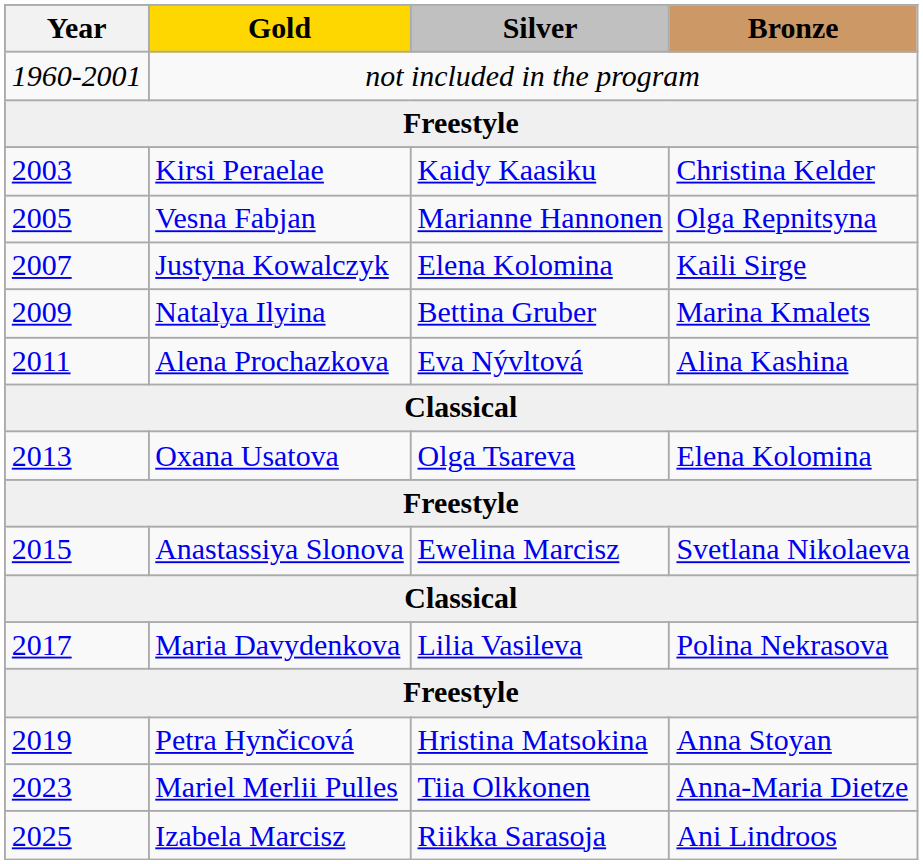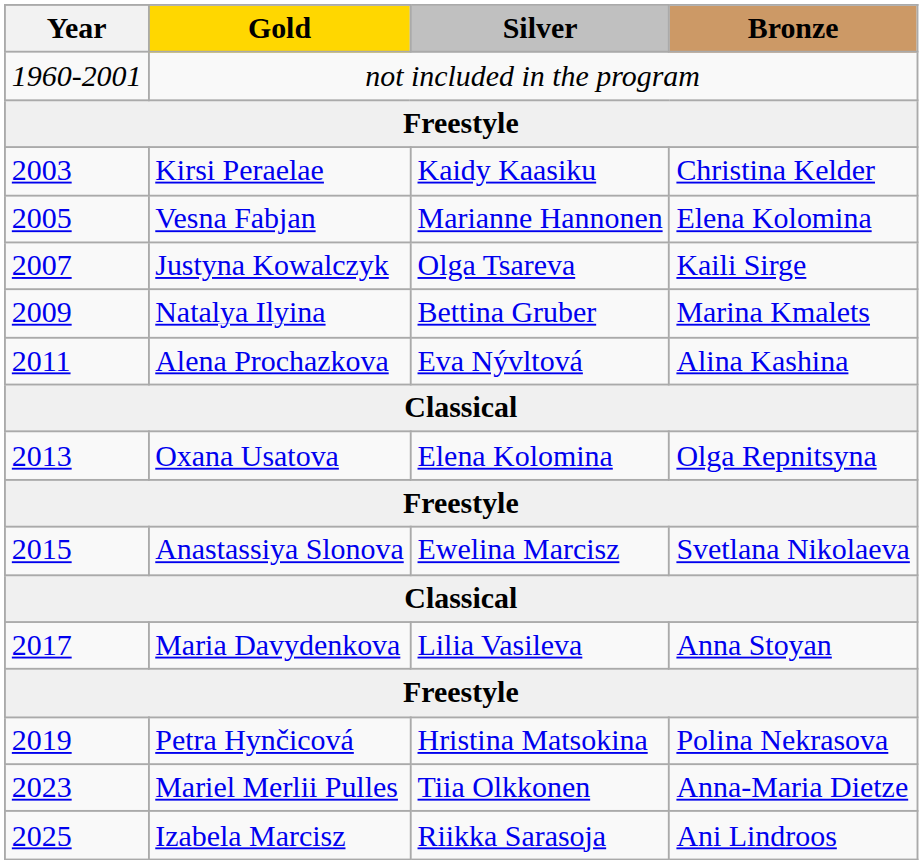2005 | Bronze: Olga Repnitsyna -> Elena Kolomina
2007 | Silver: Elena Kolomina -> Olga Tsareva
2013 | Silver: Olga Tsareva -> Elena Kolomina
2013 | Bronze: Elena Kolomina -> Olga Repnitsyna
2017 | Bronze: Polina Nekrasova -> Anna Stoyan
2019 | Bronze: Anna Stoyan -> Polina Nekrasova
